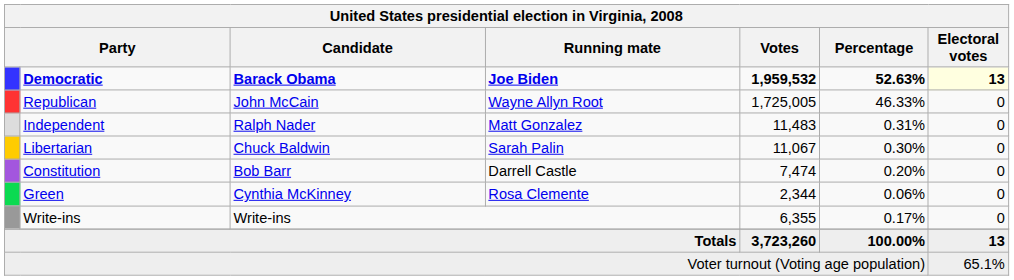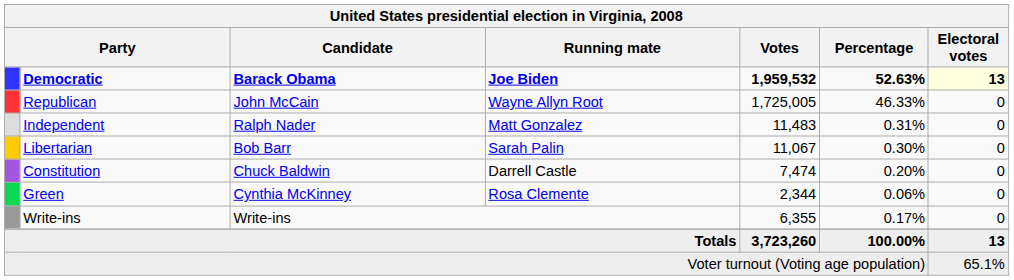Libertarian | Candidate: Chuck Baldwin -> Bob Barr
Constitution | Candidate: Bob Barr -> Chuck Baldwin
